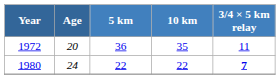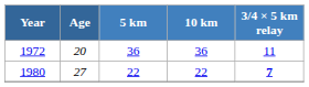1972 | 10 km: 35 -> 36
1980 | Age: 24 -> 27
